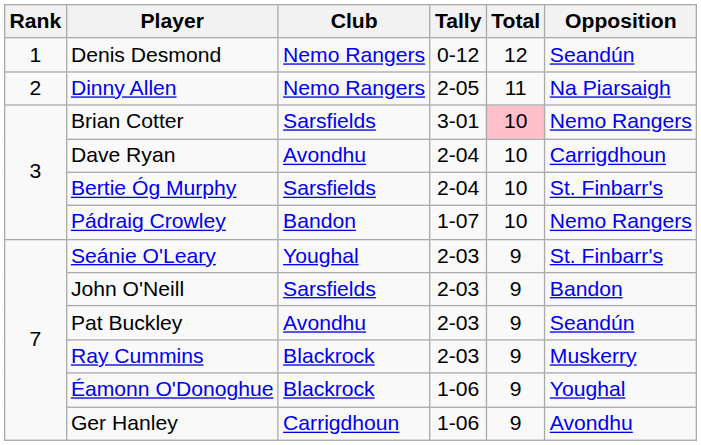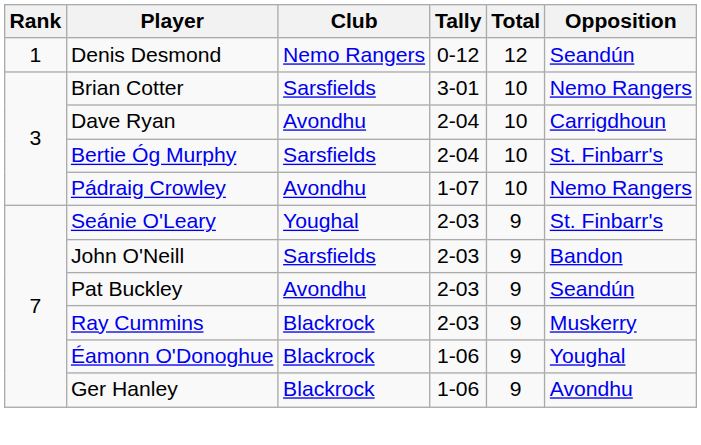- row: 2 | Dinny Allen | Nemo Rangers | 2-05 | 11 | Na Piarsaigh
Brian Cotter | Total: pink background -> no background
Pádraig Crowley | Club: Bandon -> Avondhu
Ger Hanley | Club: Carrigdhoun -> Blackrock
